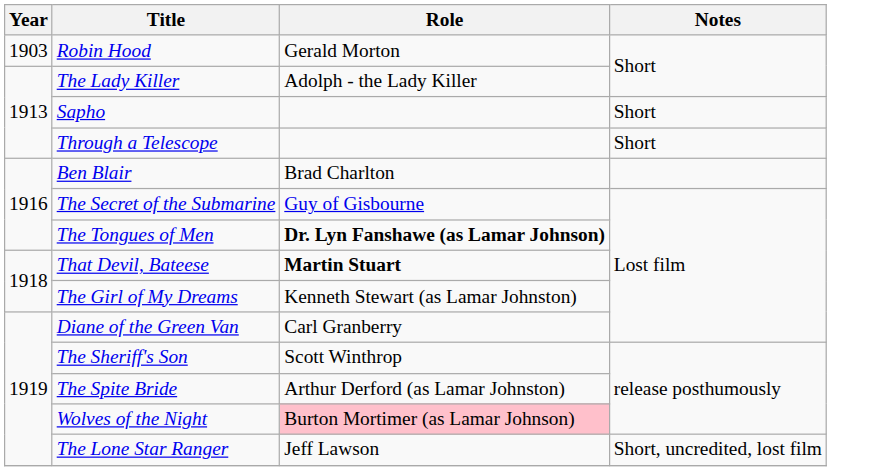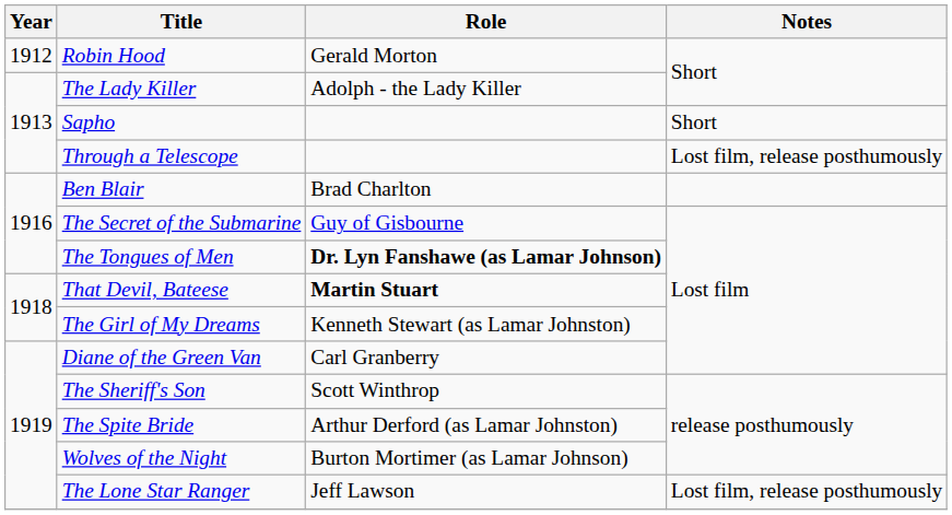Robin Hood | Year: 1903 -> 1912
Through a Telescope | Notes: Short -> Lost film, release posthumously
Wolves of the Night | Role: pink background -> no background
The Lone Star Ranger | Notes: Short, uncredited, lost film -> Lost film, release posthumously
